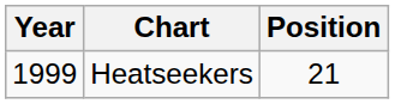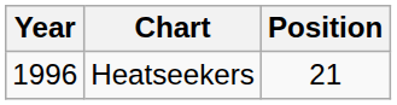Heatseekers | Year: 1999 -> 1996
